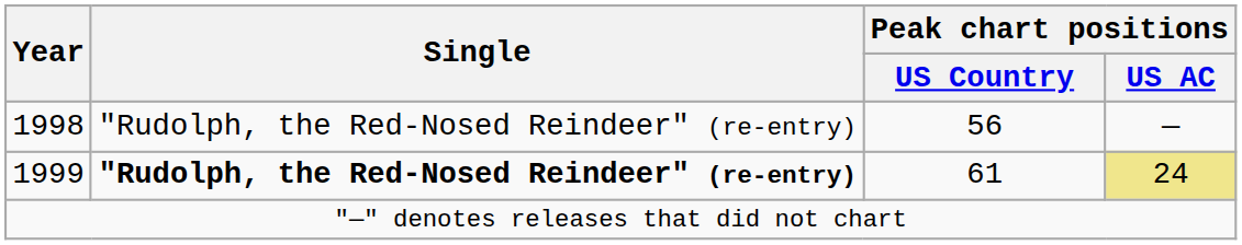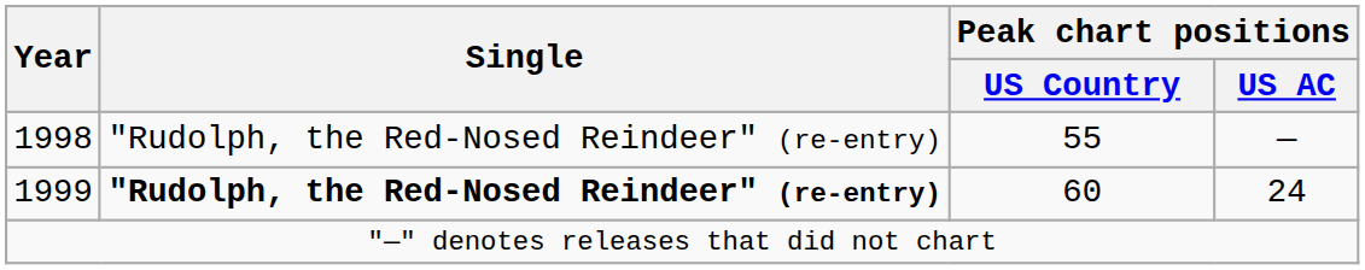1998 | Peak chart positions / US Country: 56 -> 55
1999 | Peak chart positions / US Country: 61 -> 60
1999 | Peak chart positions / US AC: khaki background -> no background
